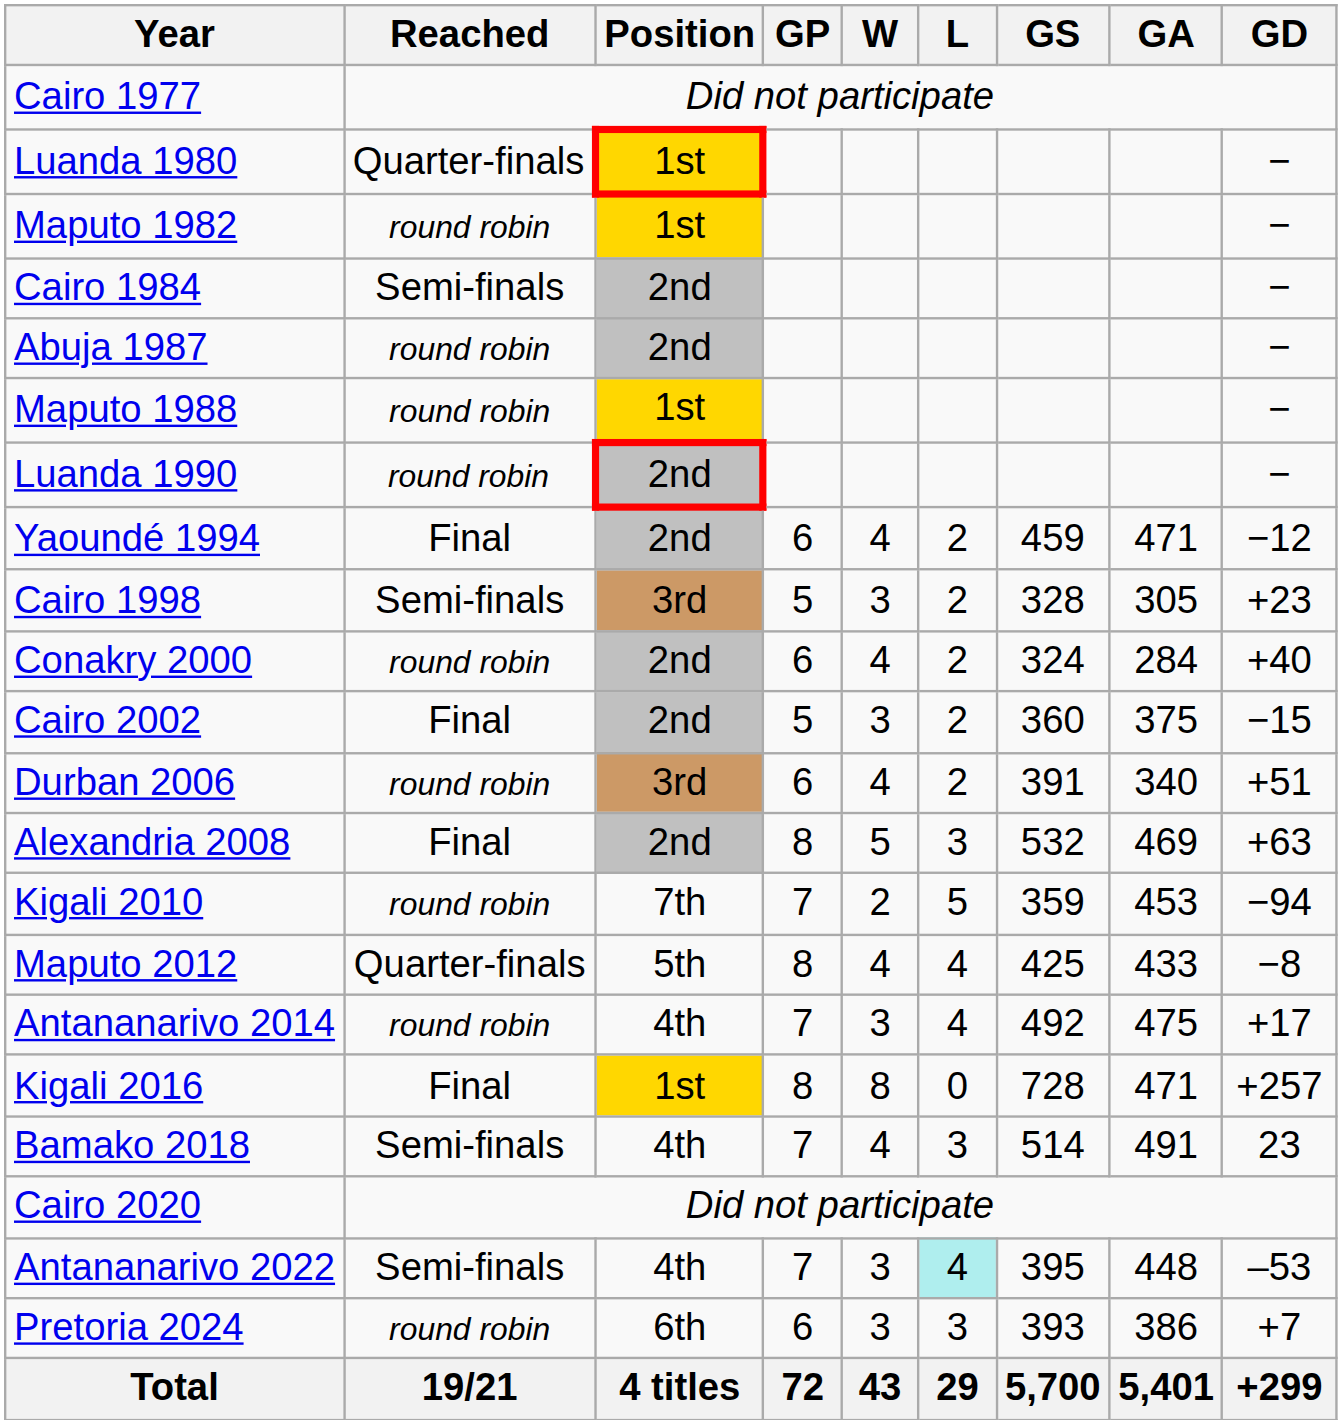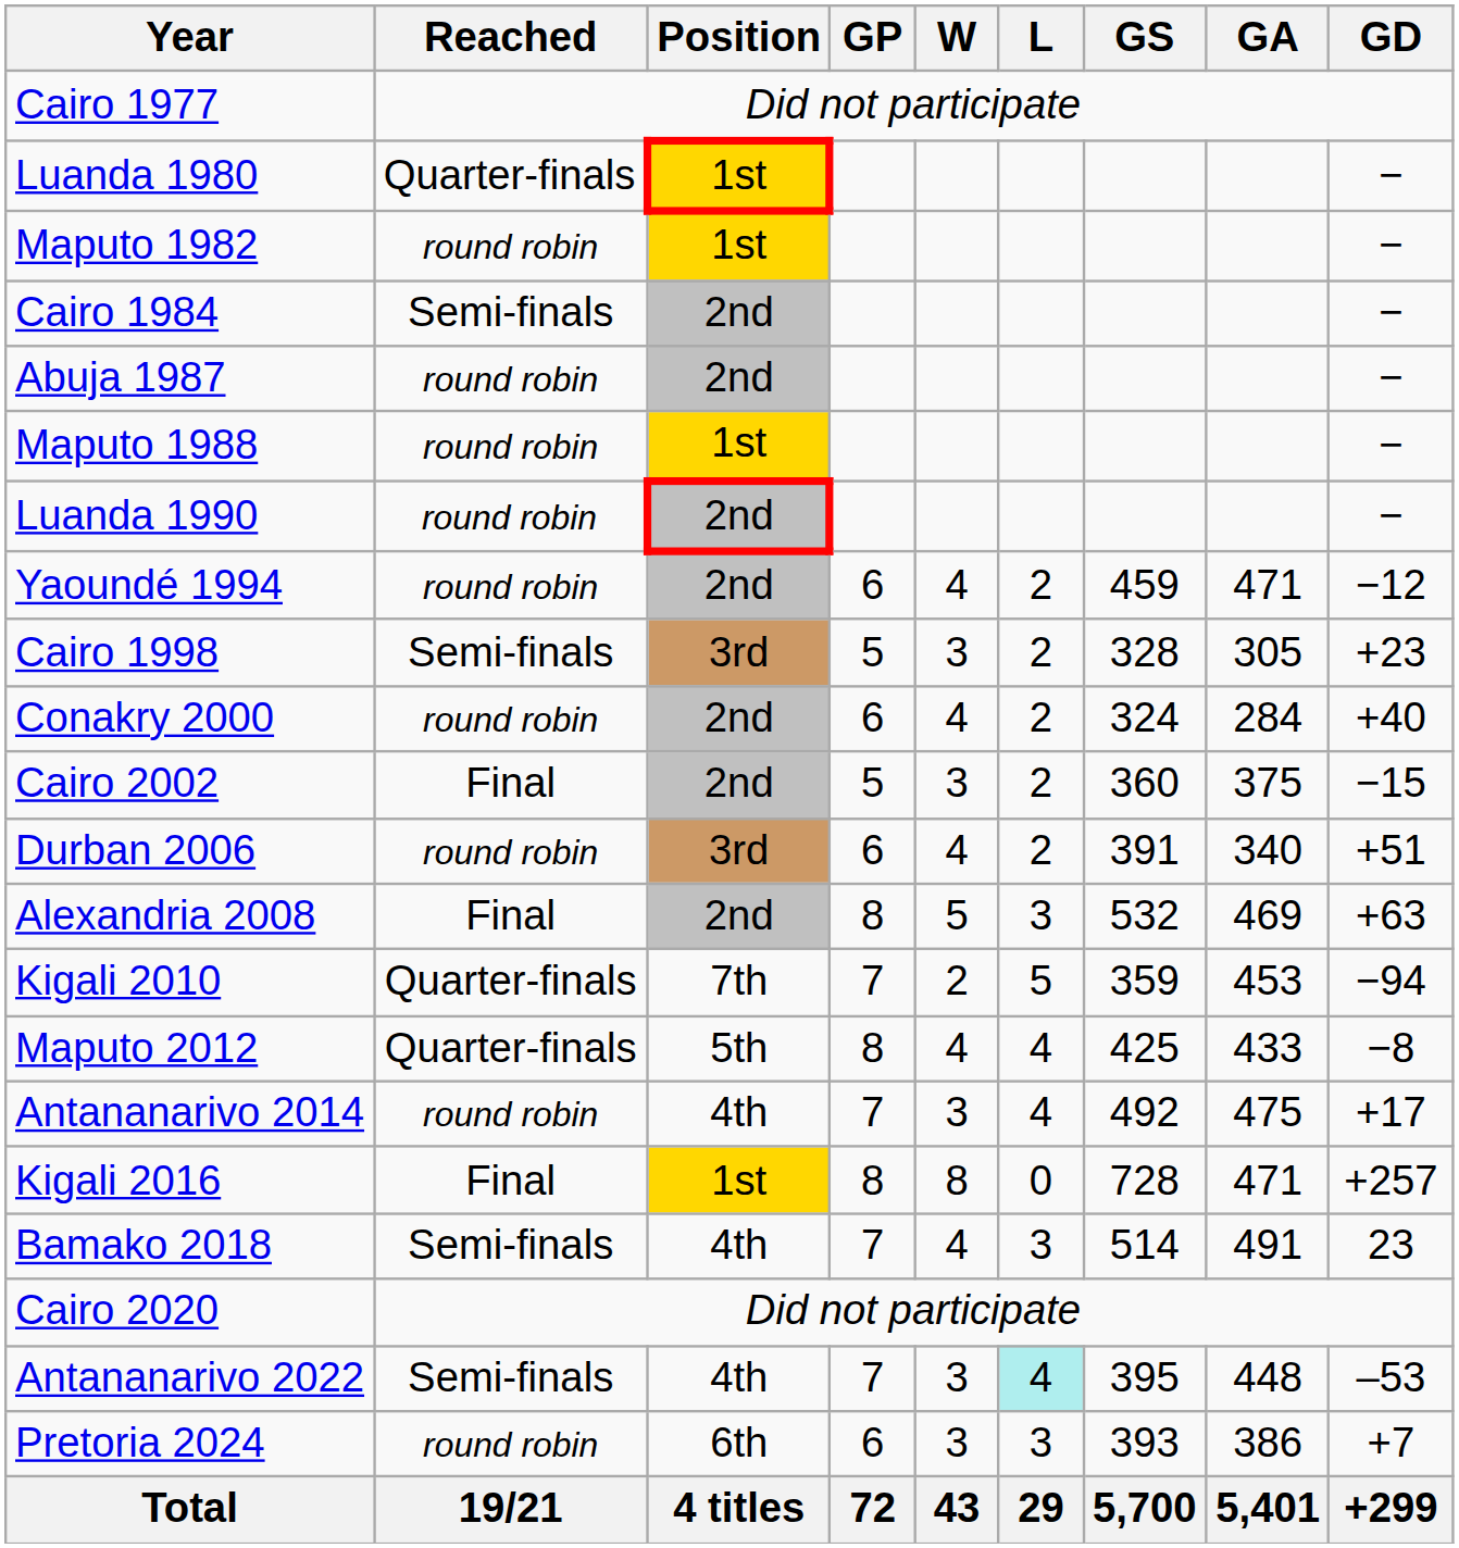Yaoundé 1994 | Reached: Final -> round robin
Kigali 2010 | Reached: round robin -> Quarter-finals
